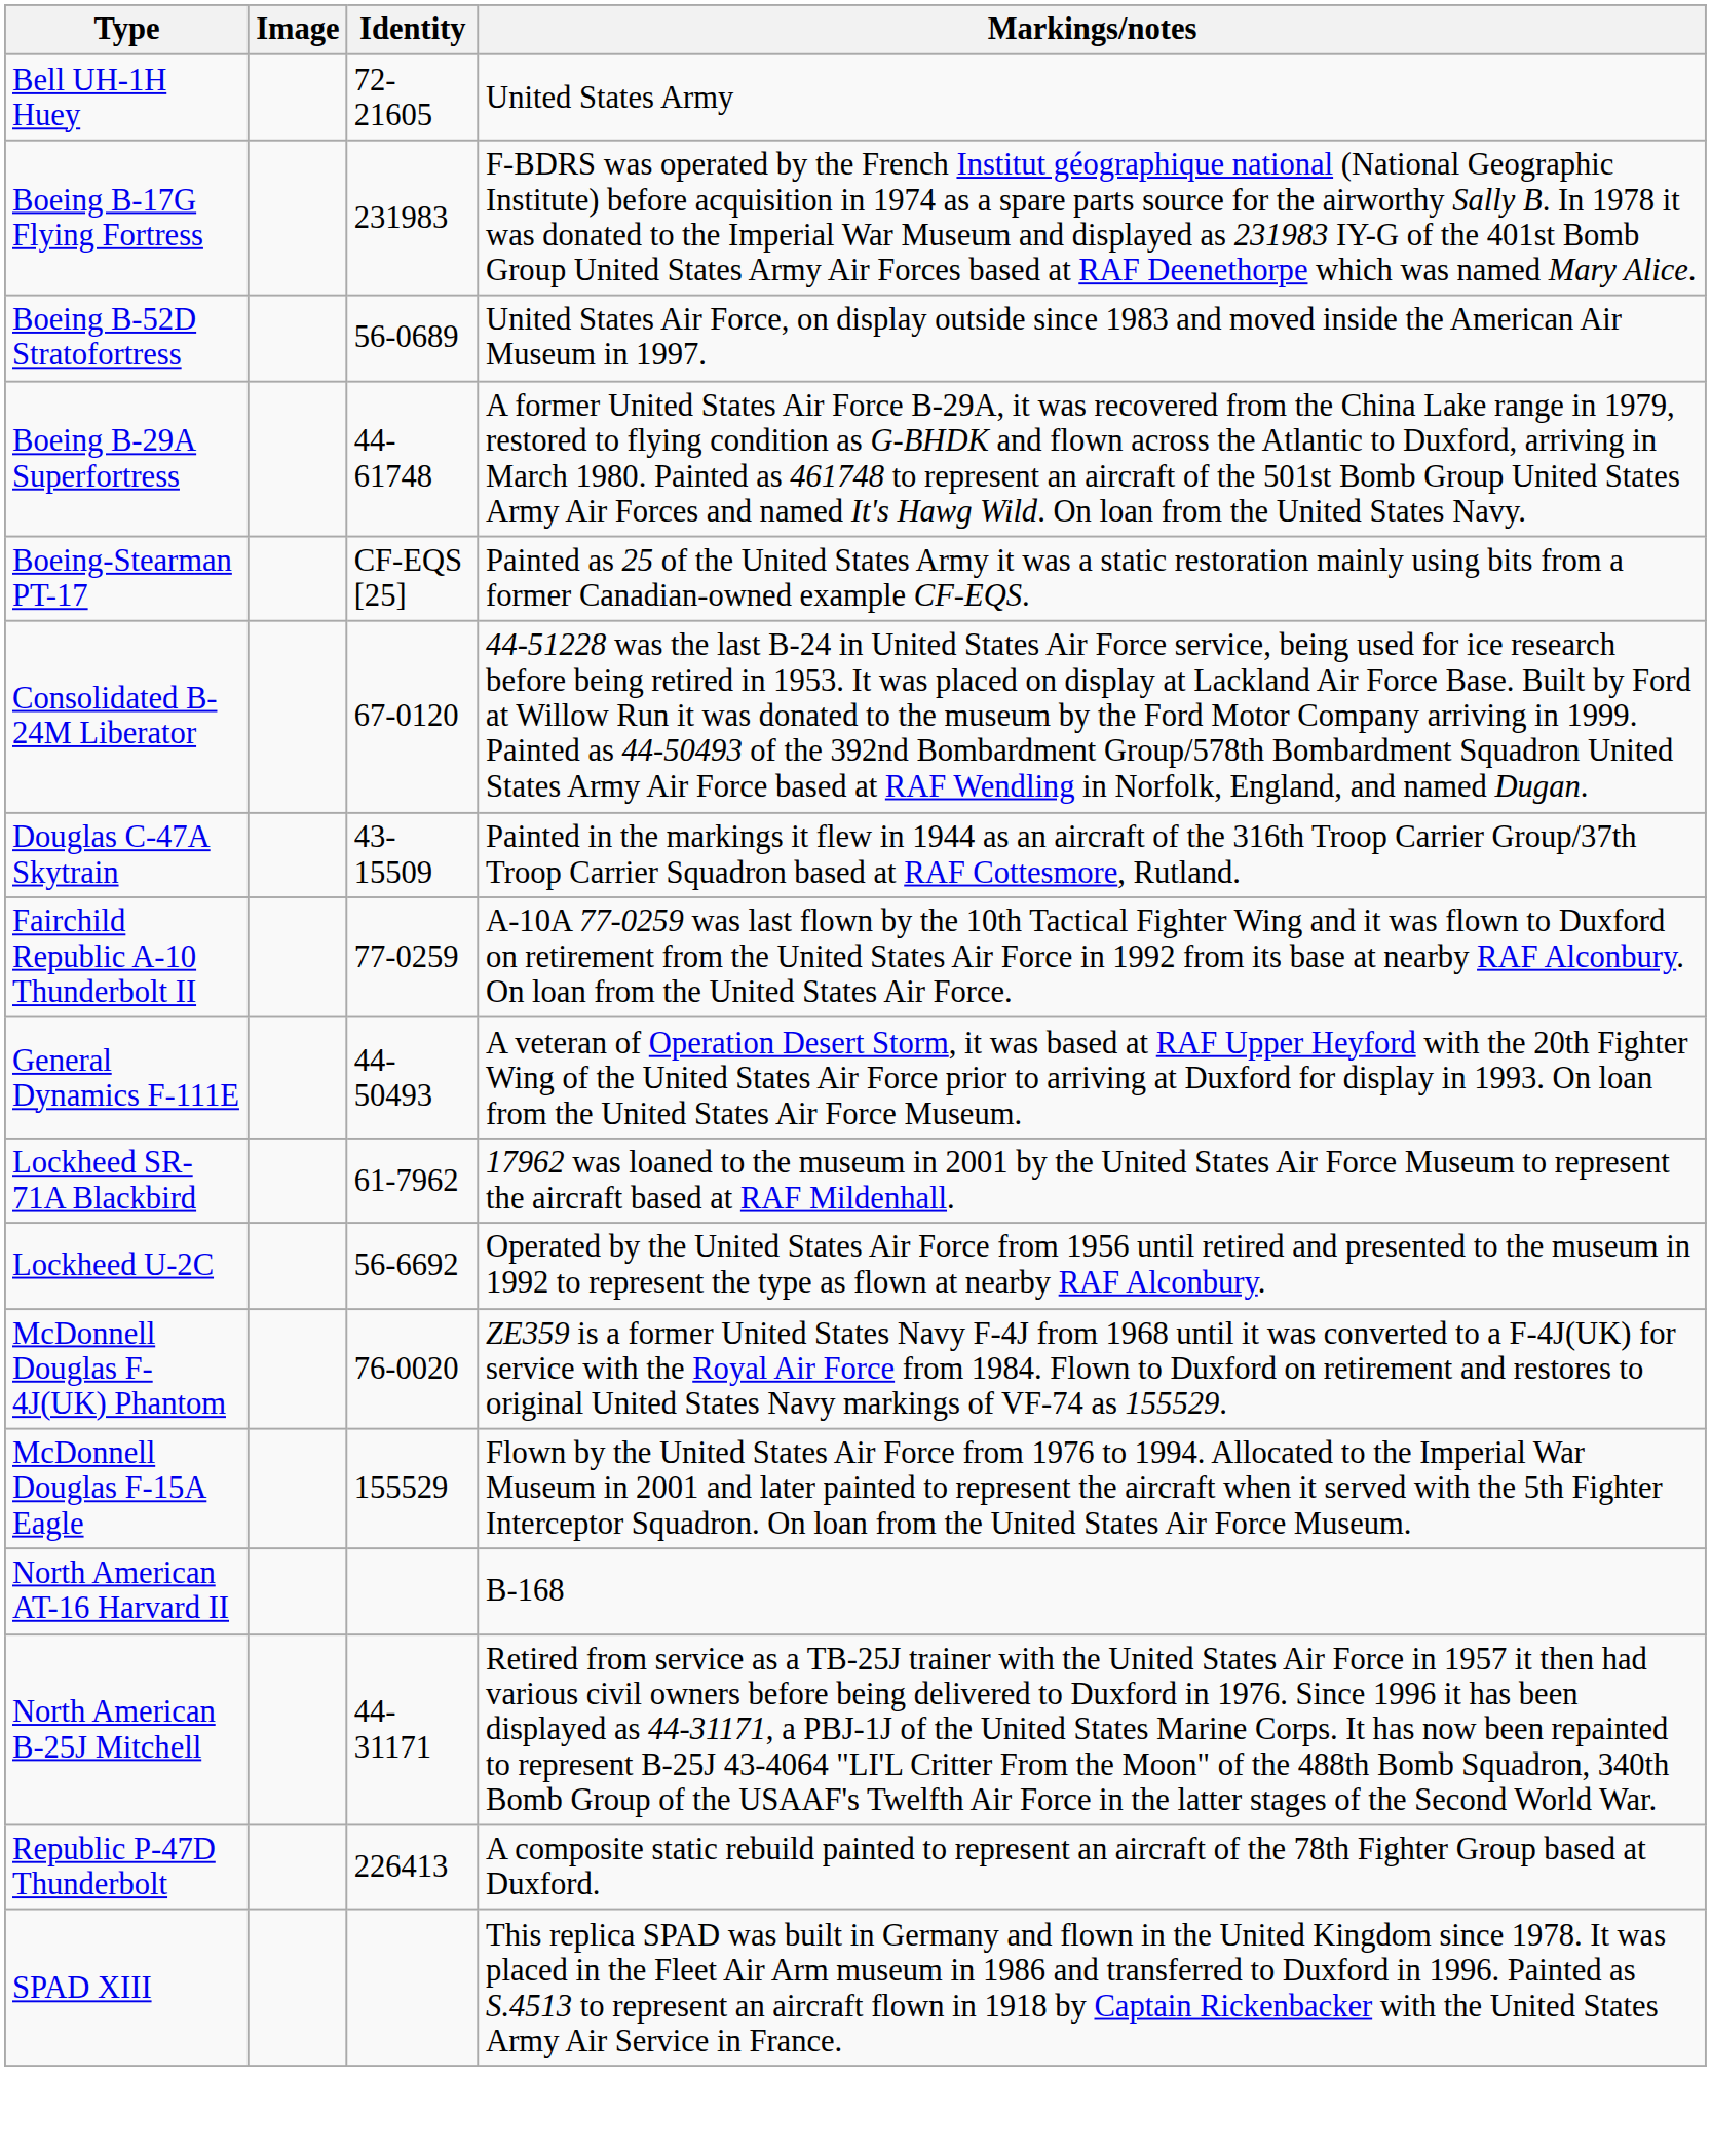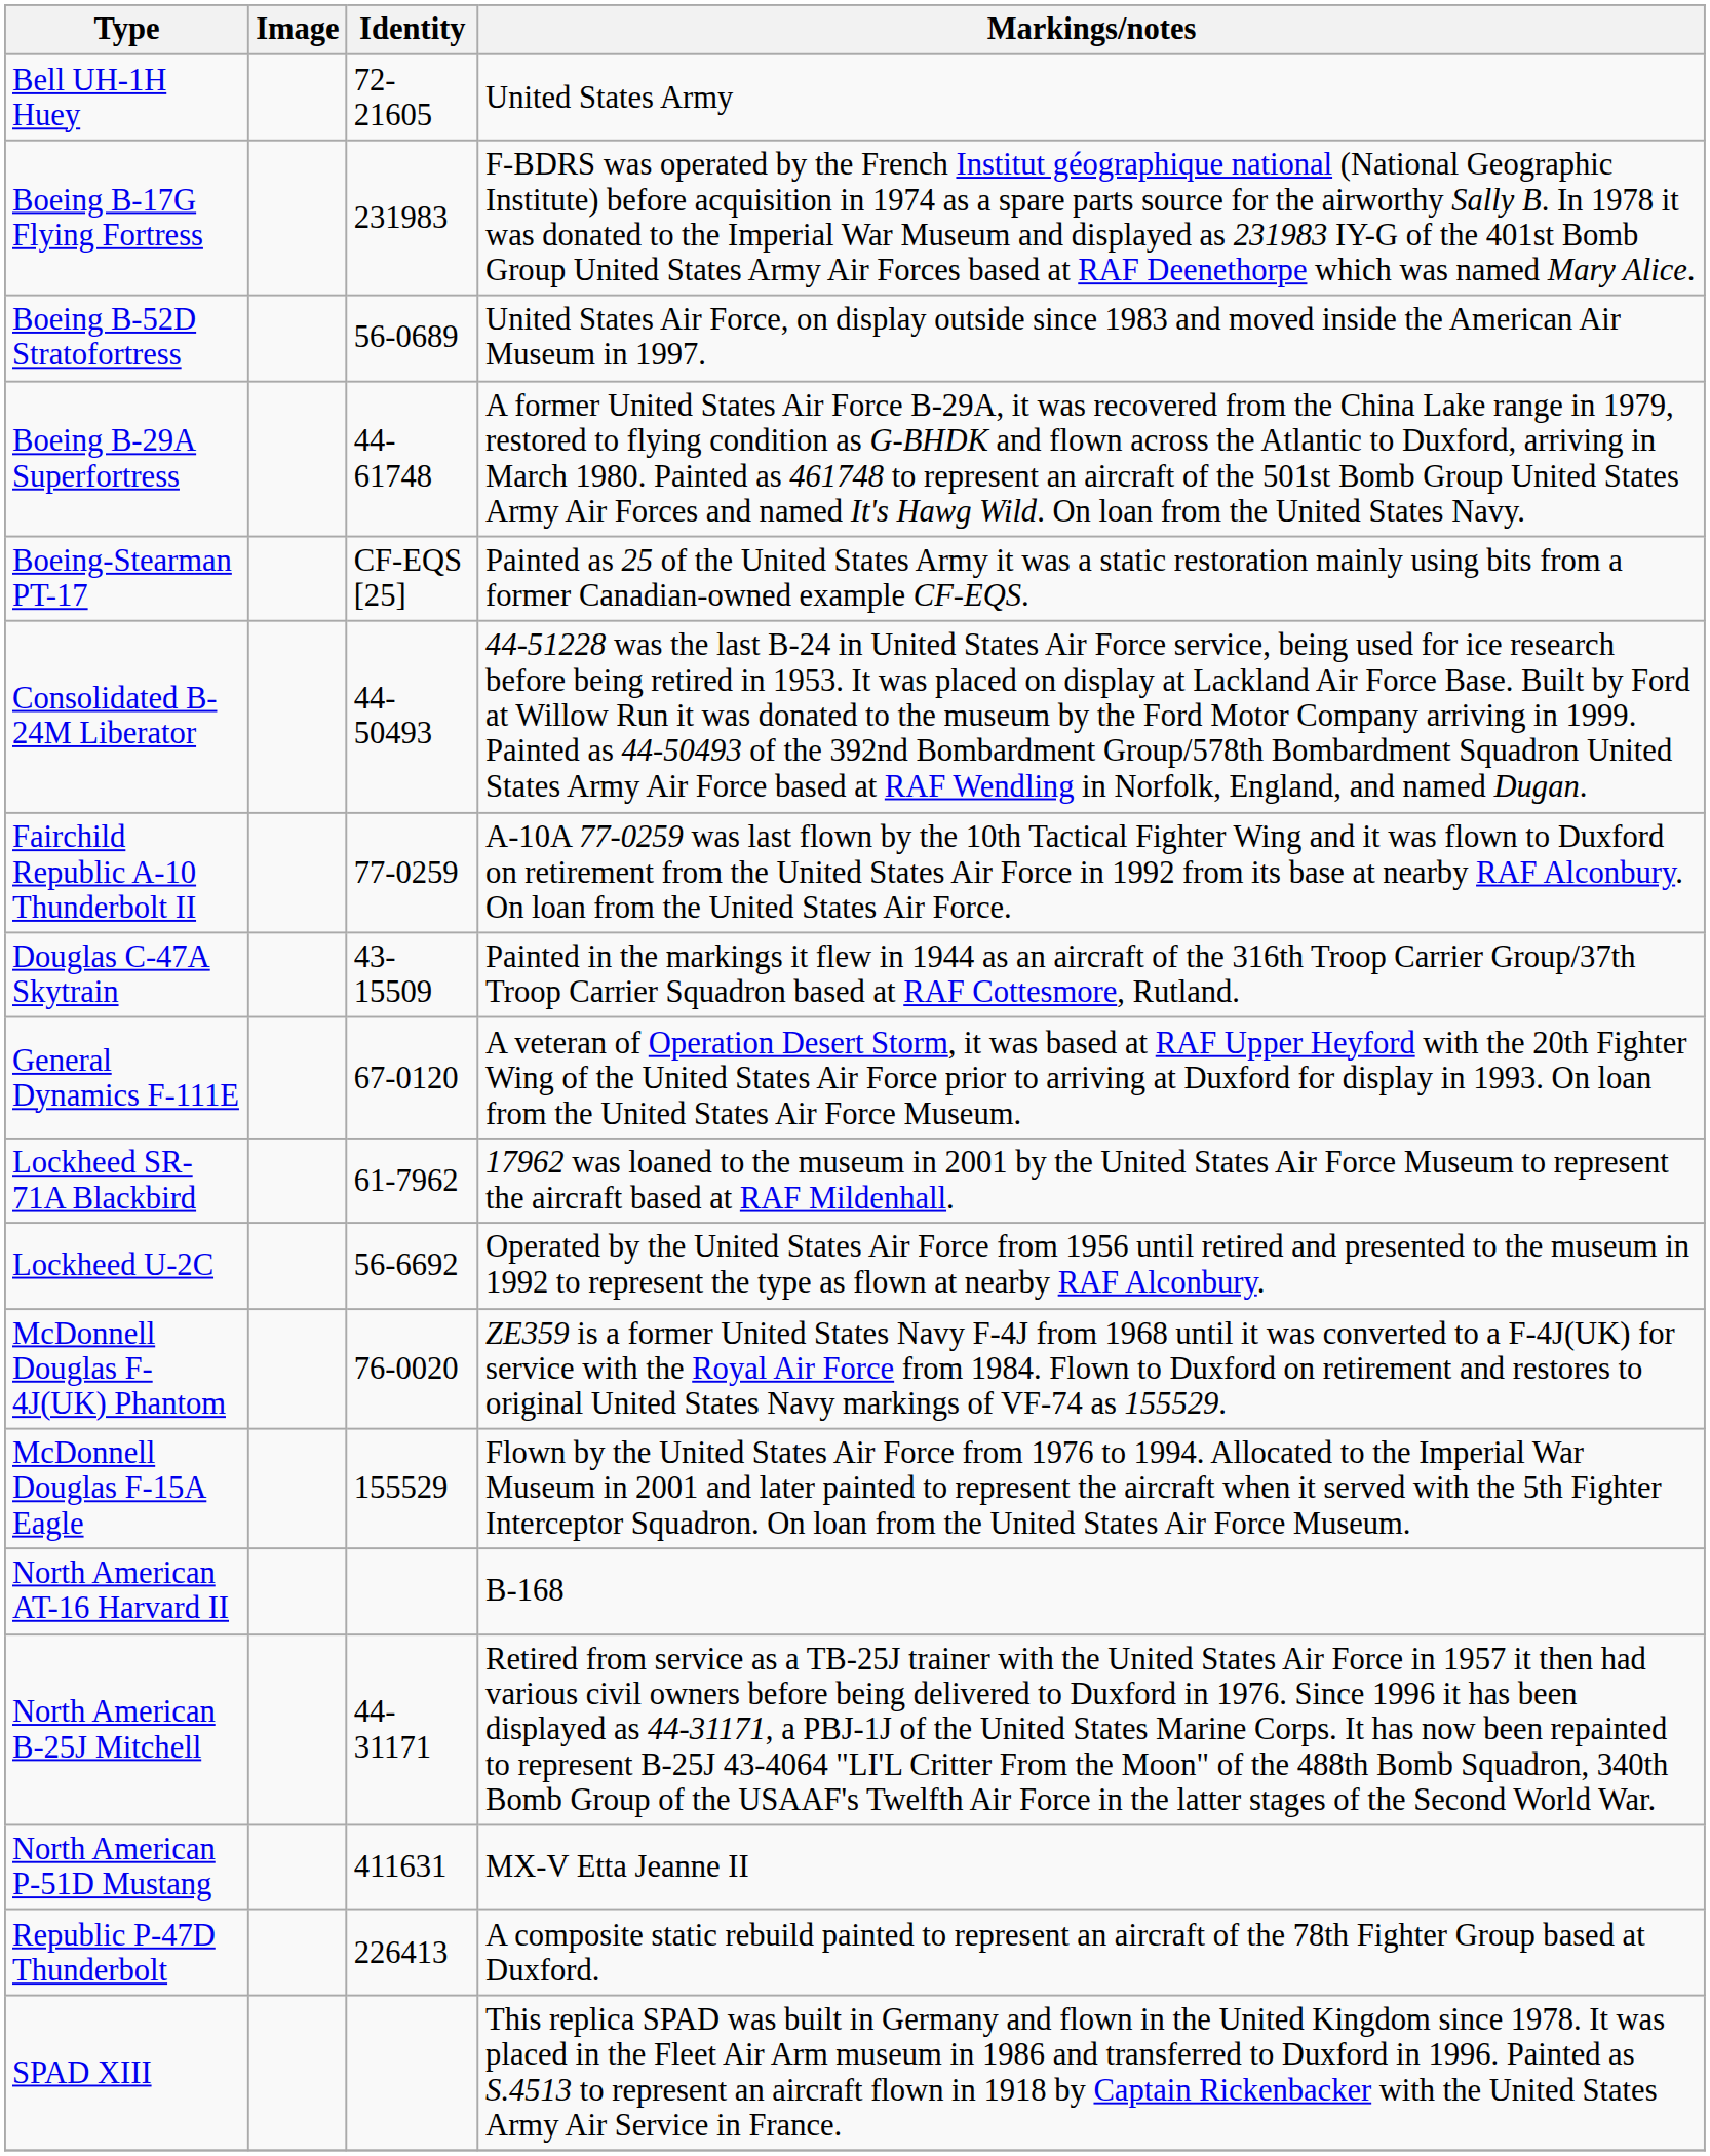Consolidated B-24M Liberator | Identity: 67-0120 -> 44-50493
rows swapped: Douglas C-47A Skytrain <-> Fairchild Republic A-10 Thunderbolt II
General Dynamics F-111E | Identity: 44-50493 -> 67-0120
+ row: North American P-51D Mustang | 411631 | MX-V Etta Jeanne II
